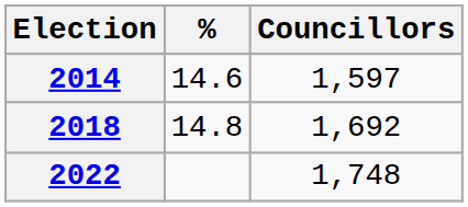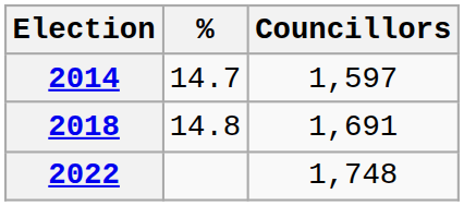2014 | %: 14.6 -> 14.7
2018 | Councillors: 1,692 -> 1,691
